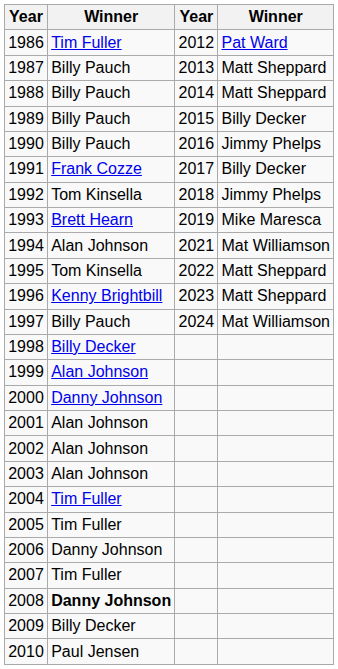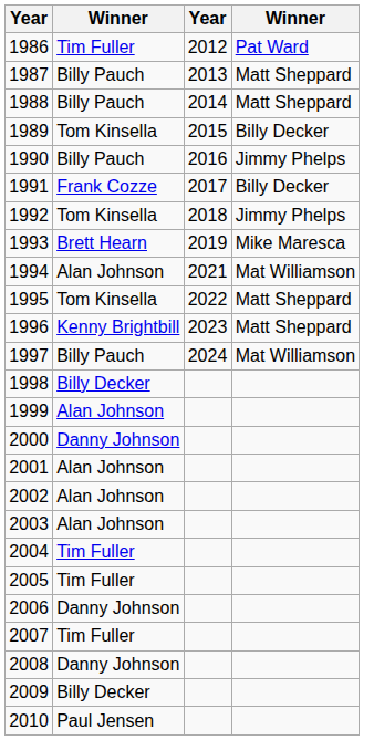1989 | column 2: Billy Pauch -> Tom Kinsella
2008 | column 2: bold -> normal
